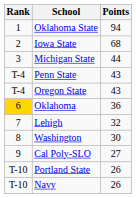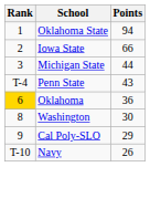Iowa State | Points: 68 -> 66
- row: T-4 | Oregon State | 43
- row: 7 | Lehigh | 32
Cal Poly-SLO | Points: 27 -> 29
- row: T-10 | Portland State | 26
